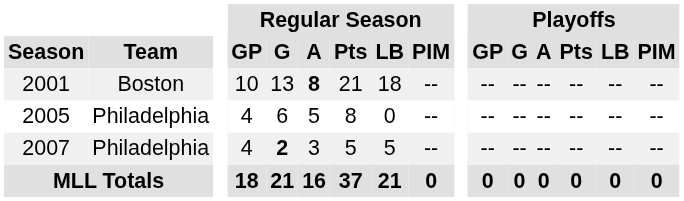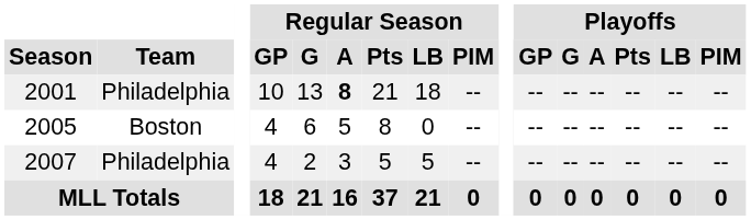2001 | Team: Boston -> Philadelphia
2005 | Team: Philadelphia -> Boston
2007 | Regular Season / G: bold -> normal
